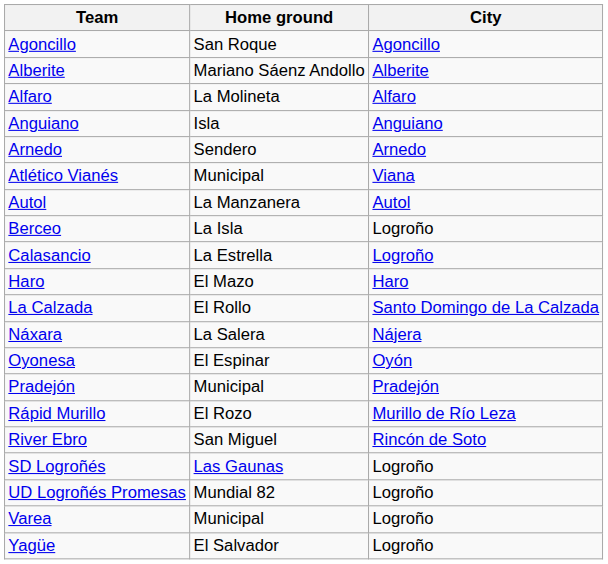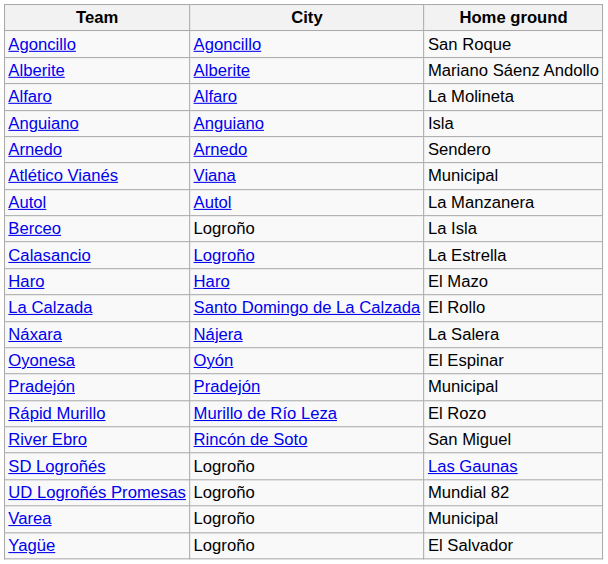columns swapped: City <-> Home ground
